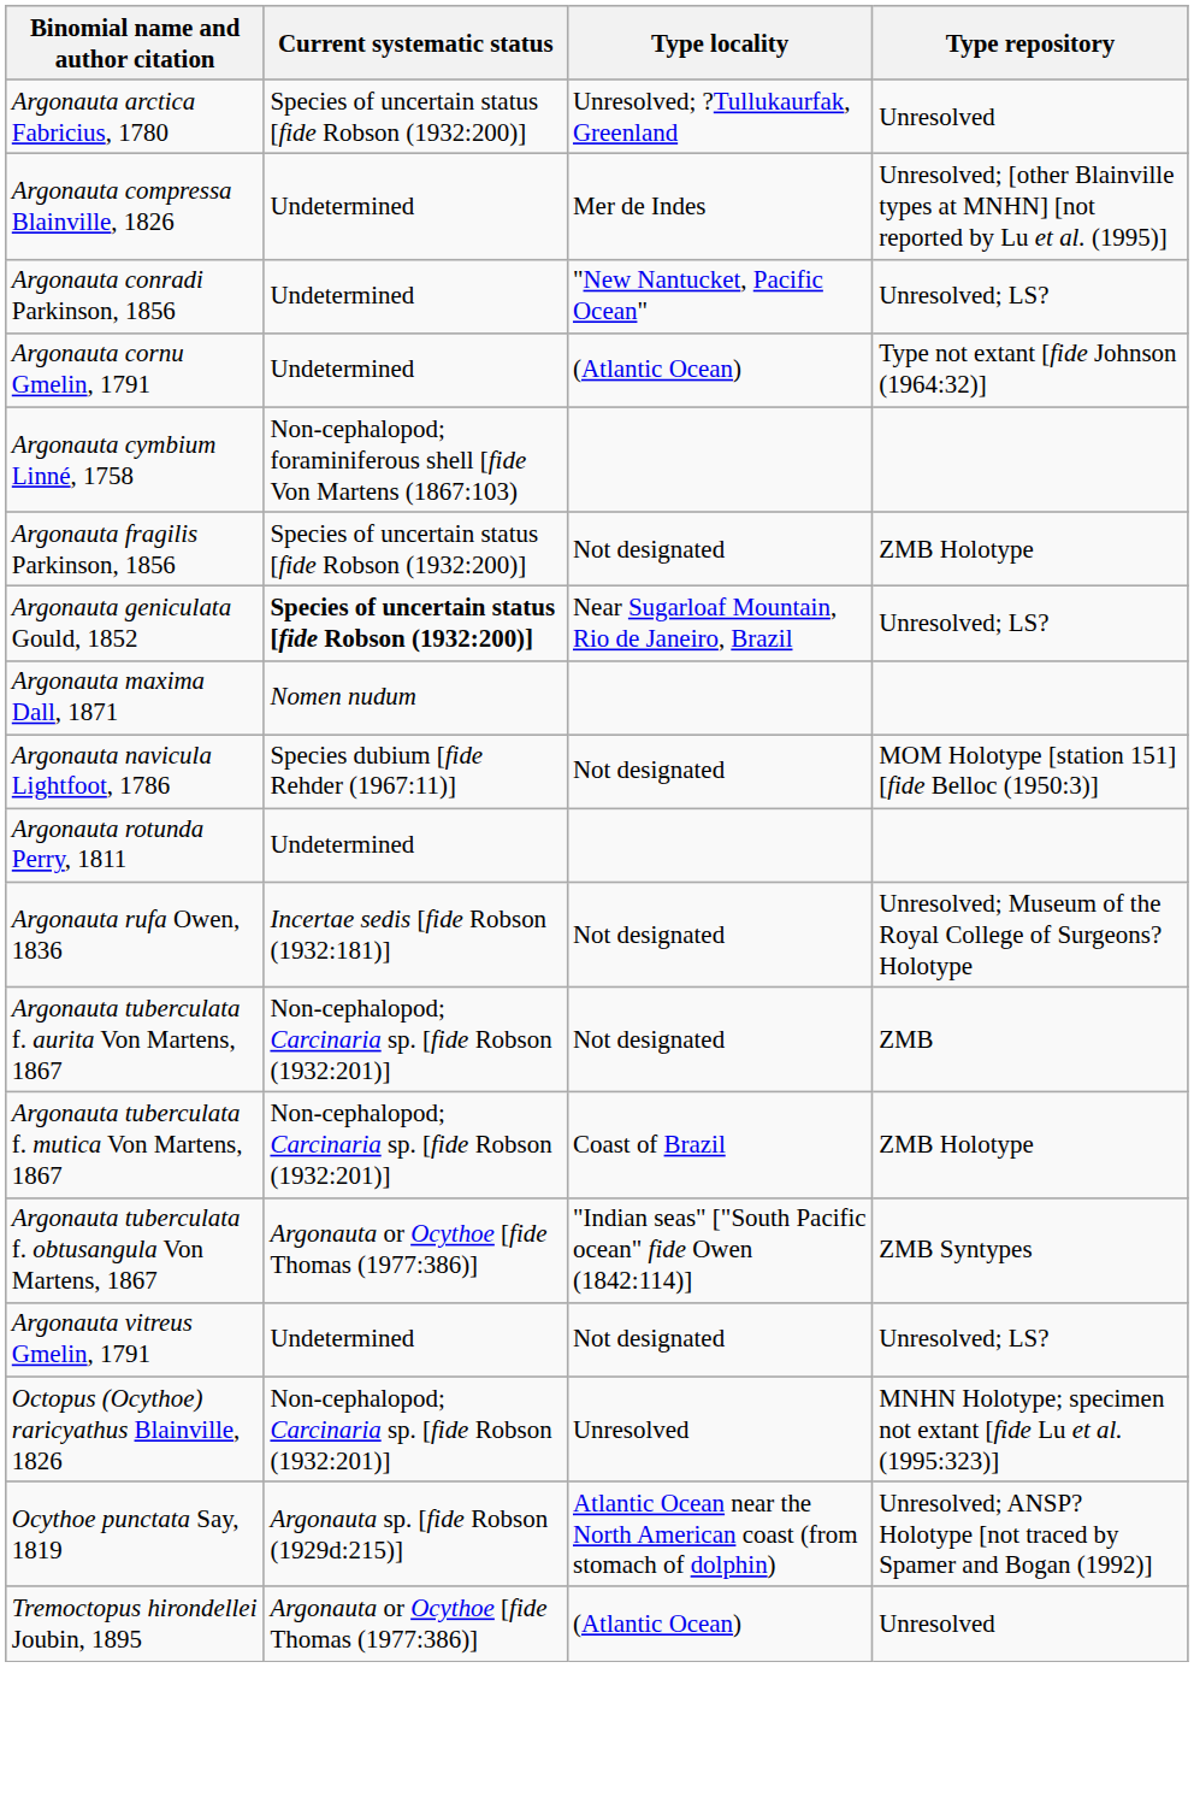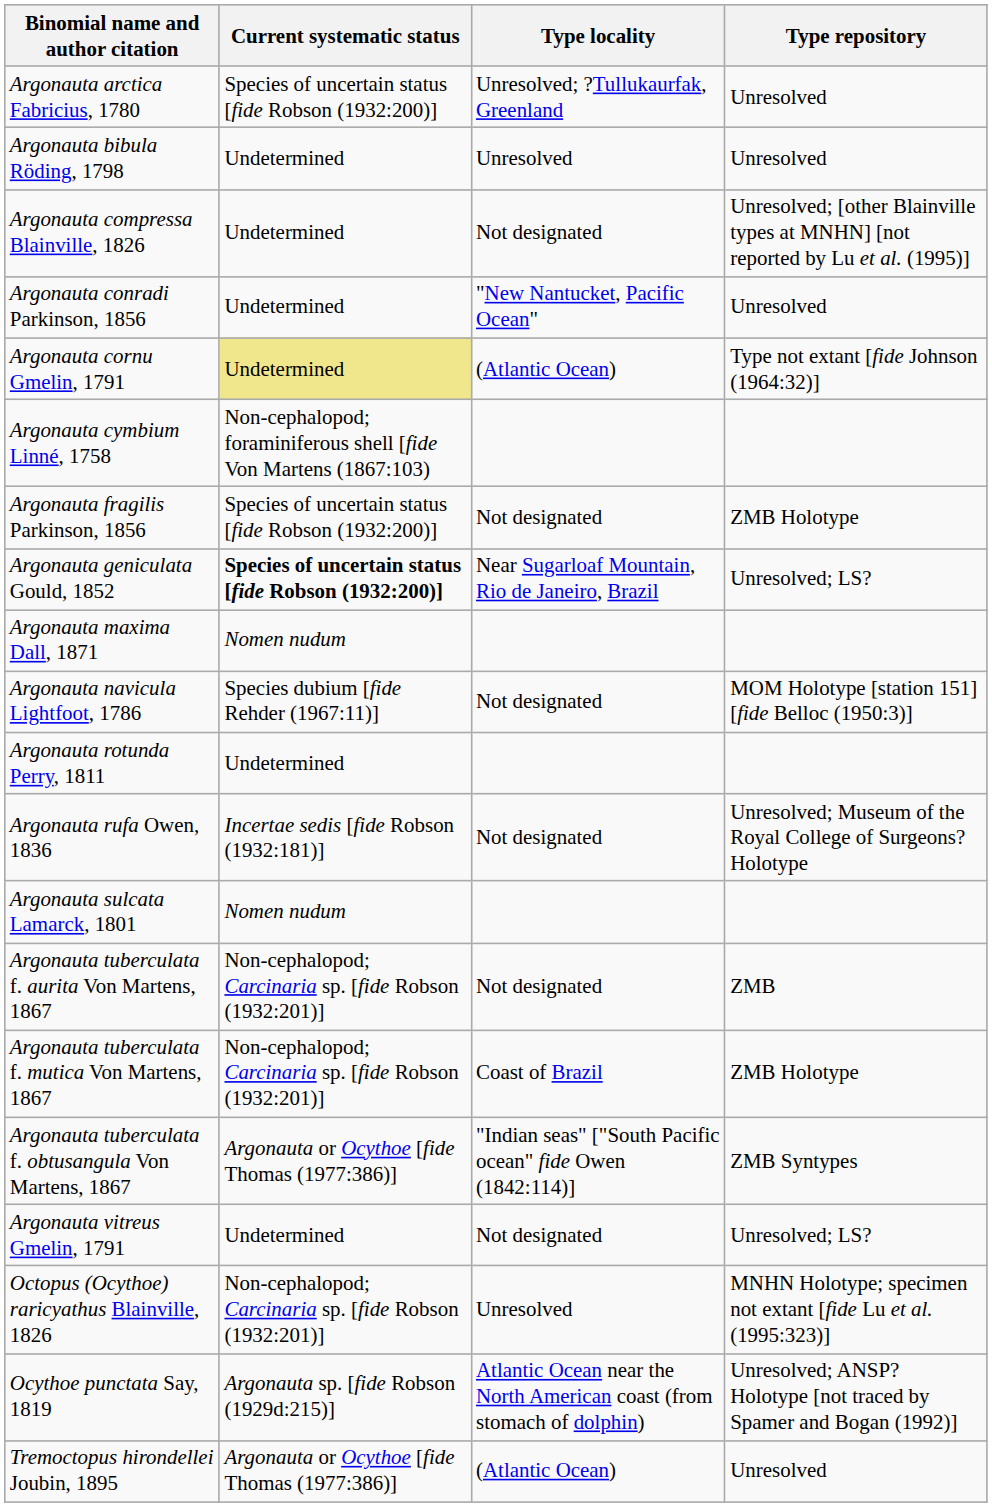+ row: Argonauta bibula Röding, 1798 | Undetermined | Unresolved | Unresolved
Argonauta compressa Blainville, 1826 | Type locality: Mer de Indes -> Not designated
Argonauta conradi Parkinson, 1856 | Type repository: Unresolved; LS? -> Unresolved
Argonauta cornu Gmelin, 1791 | Current systematic status: no background -> khaki background
+ row: Argonauta sulcata Lamarck, 1801 | Nomen nudum
